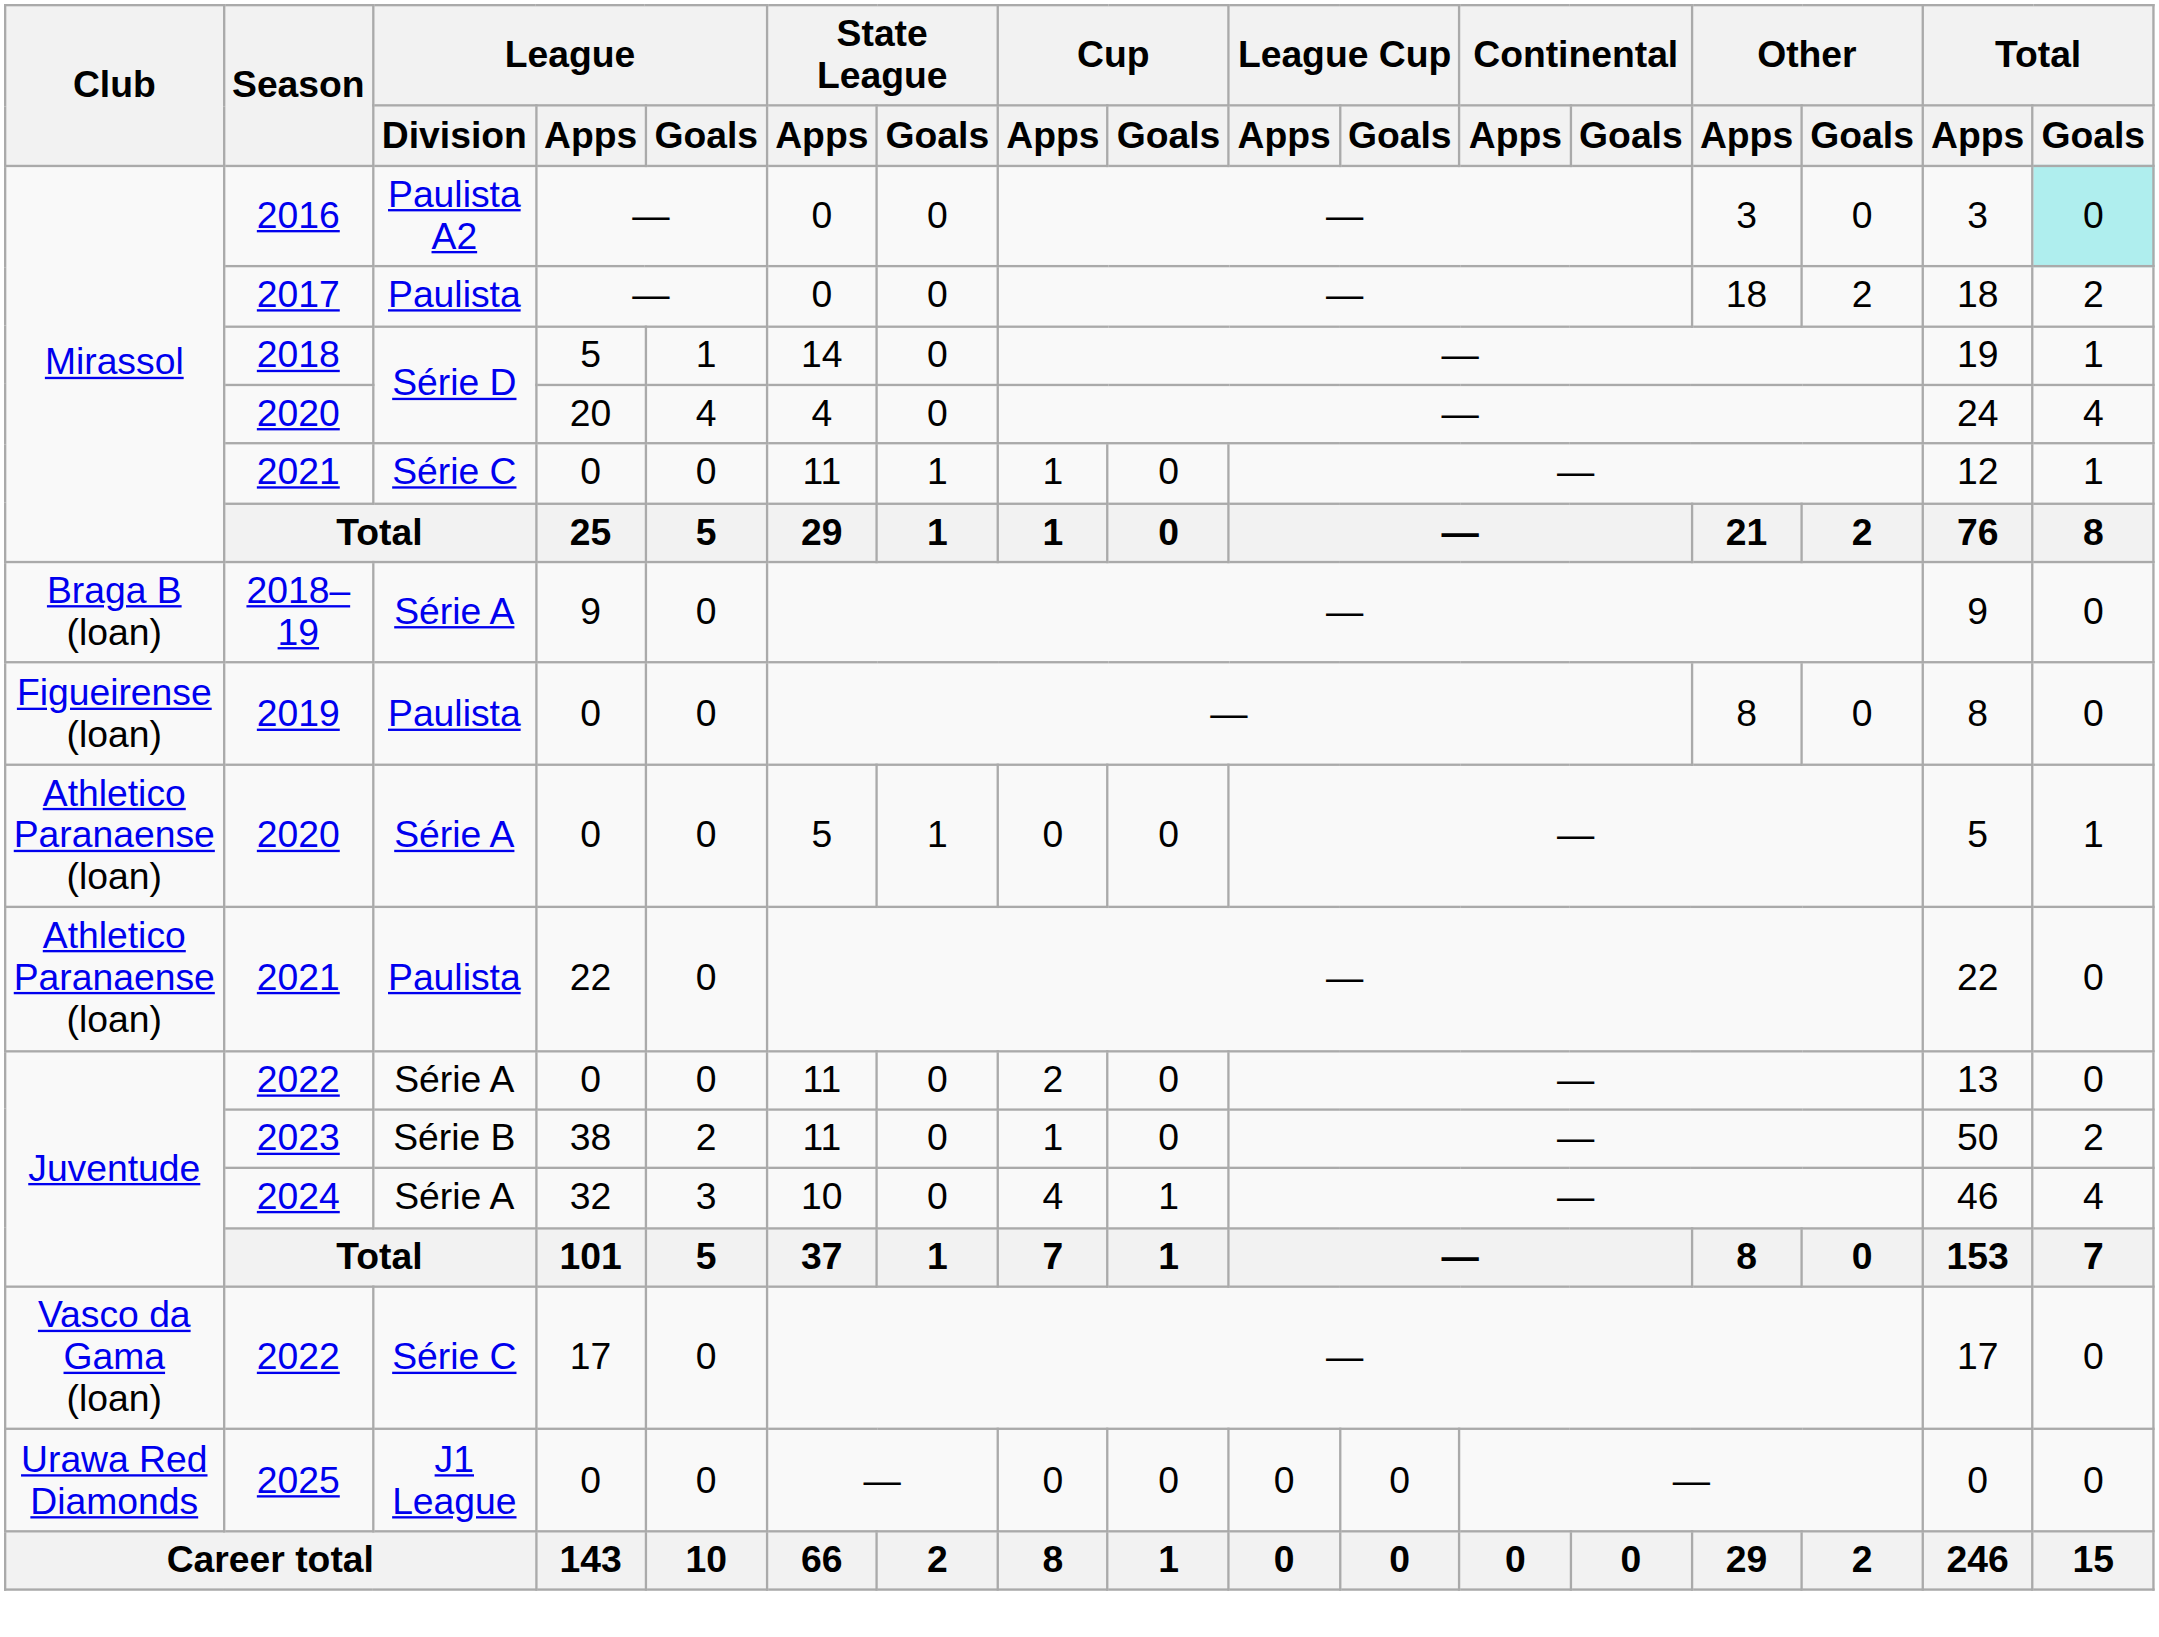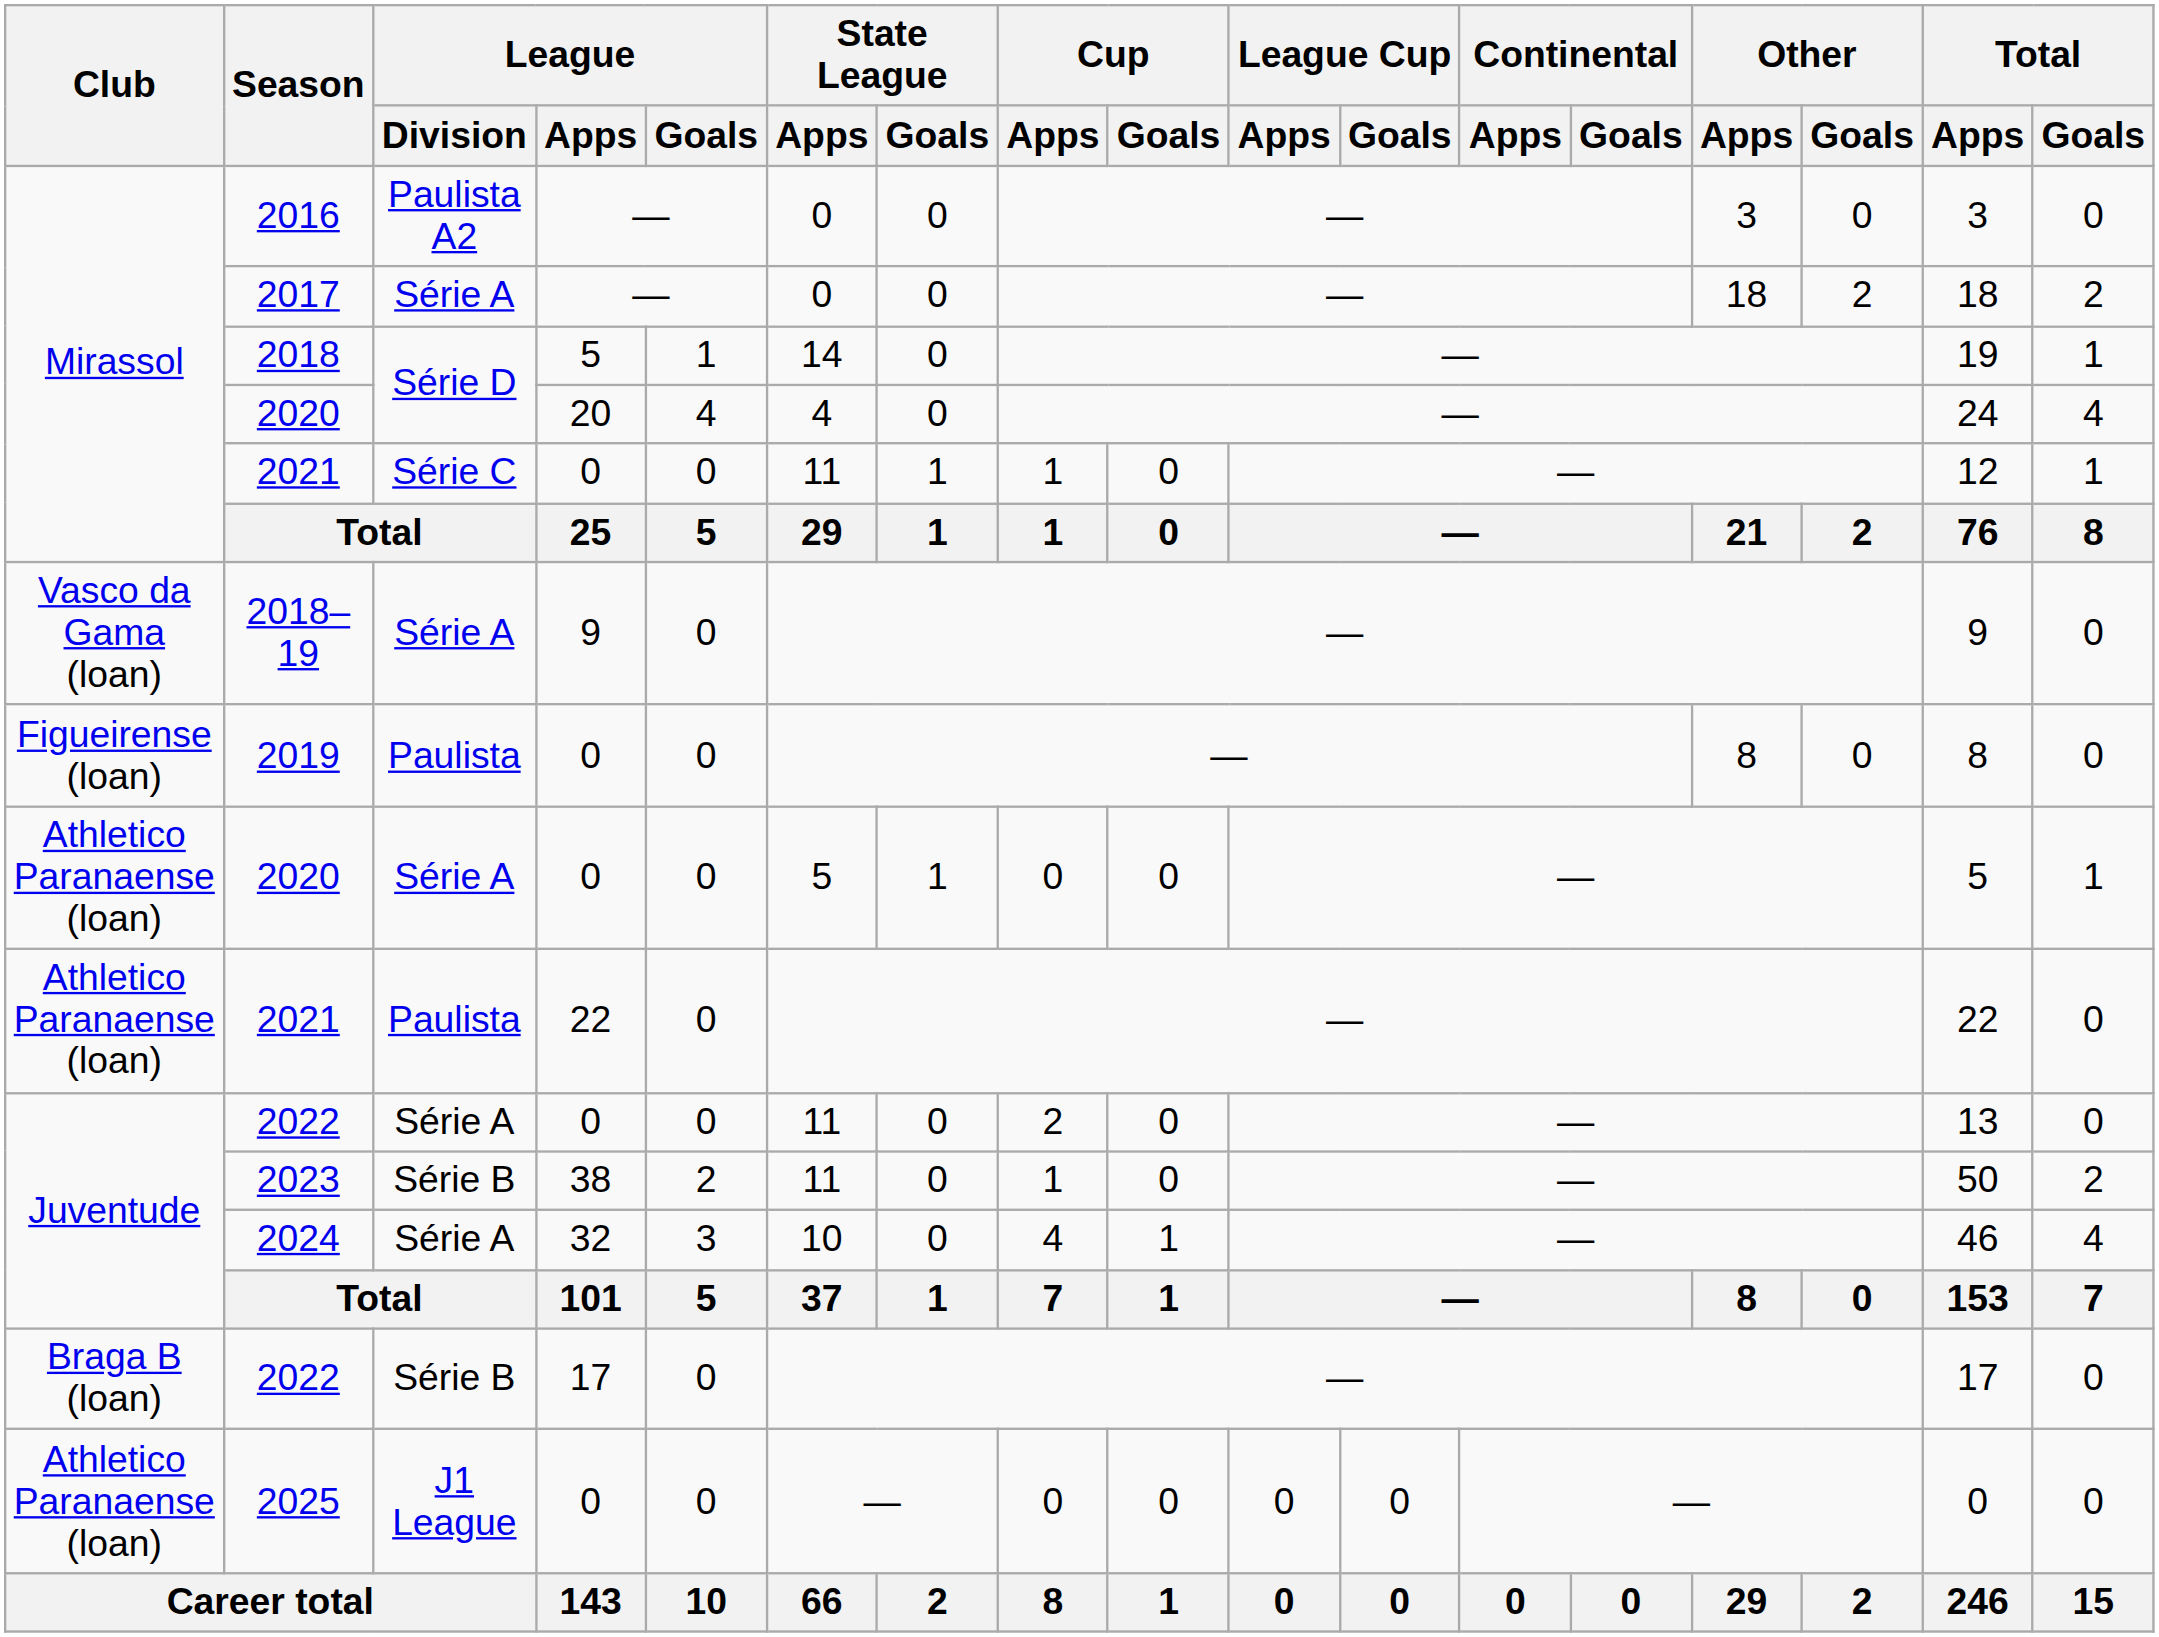2016 | Total / Goals: paleturquoise background -> no background
2017 | League / Division: Paulista -> Série A
2018–19 | Club: Braga B (loan) -> Vasco da Gama (loan)
2022 / 17 | Club: Vasco da Gama (loan) -> Braga B (loan)
2022 / 17 | League / Division: Série C -> Série B
2025 | Club: Urawa Red Diamonds -> Athletico Paranaense (loan)
